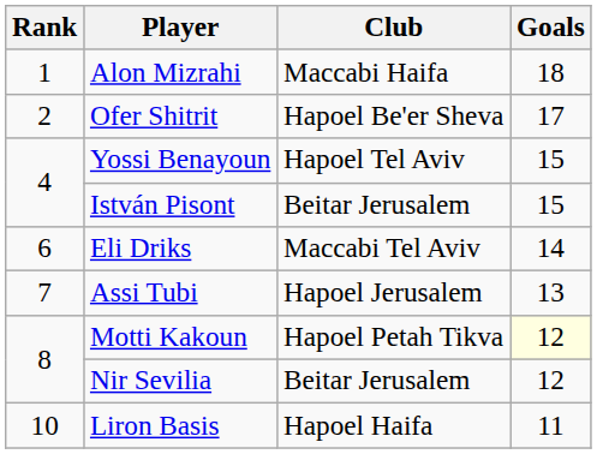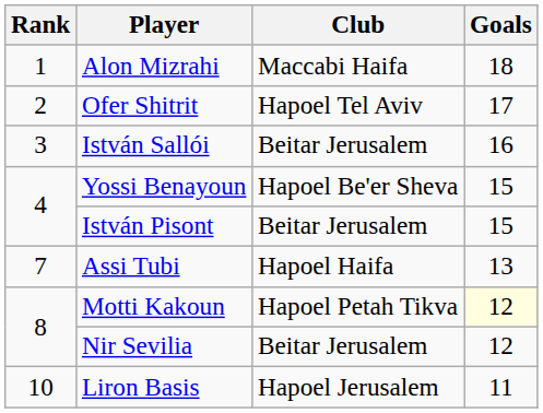Ofer Shitrit | Club: Hapoel Be'er Sheva -> Hapoel Tel Aviv
+ row: 3 | István Sallói | Beitar Jerusalem | 16
Yossi Benayoun | Club: Hapoel Tel Aviv -> Hapoel Be'er Sheva
- row: 6 | Eli Driks | Maccabi Tel Aviv | 14
Assi Tubi | Club: Hapoel Jerusalem -> Hapoel Haifa
Liron Basis | Club: Hapoel Haifa -> Hapoel Jerusalem
